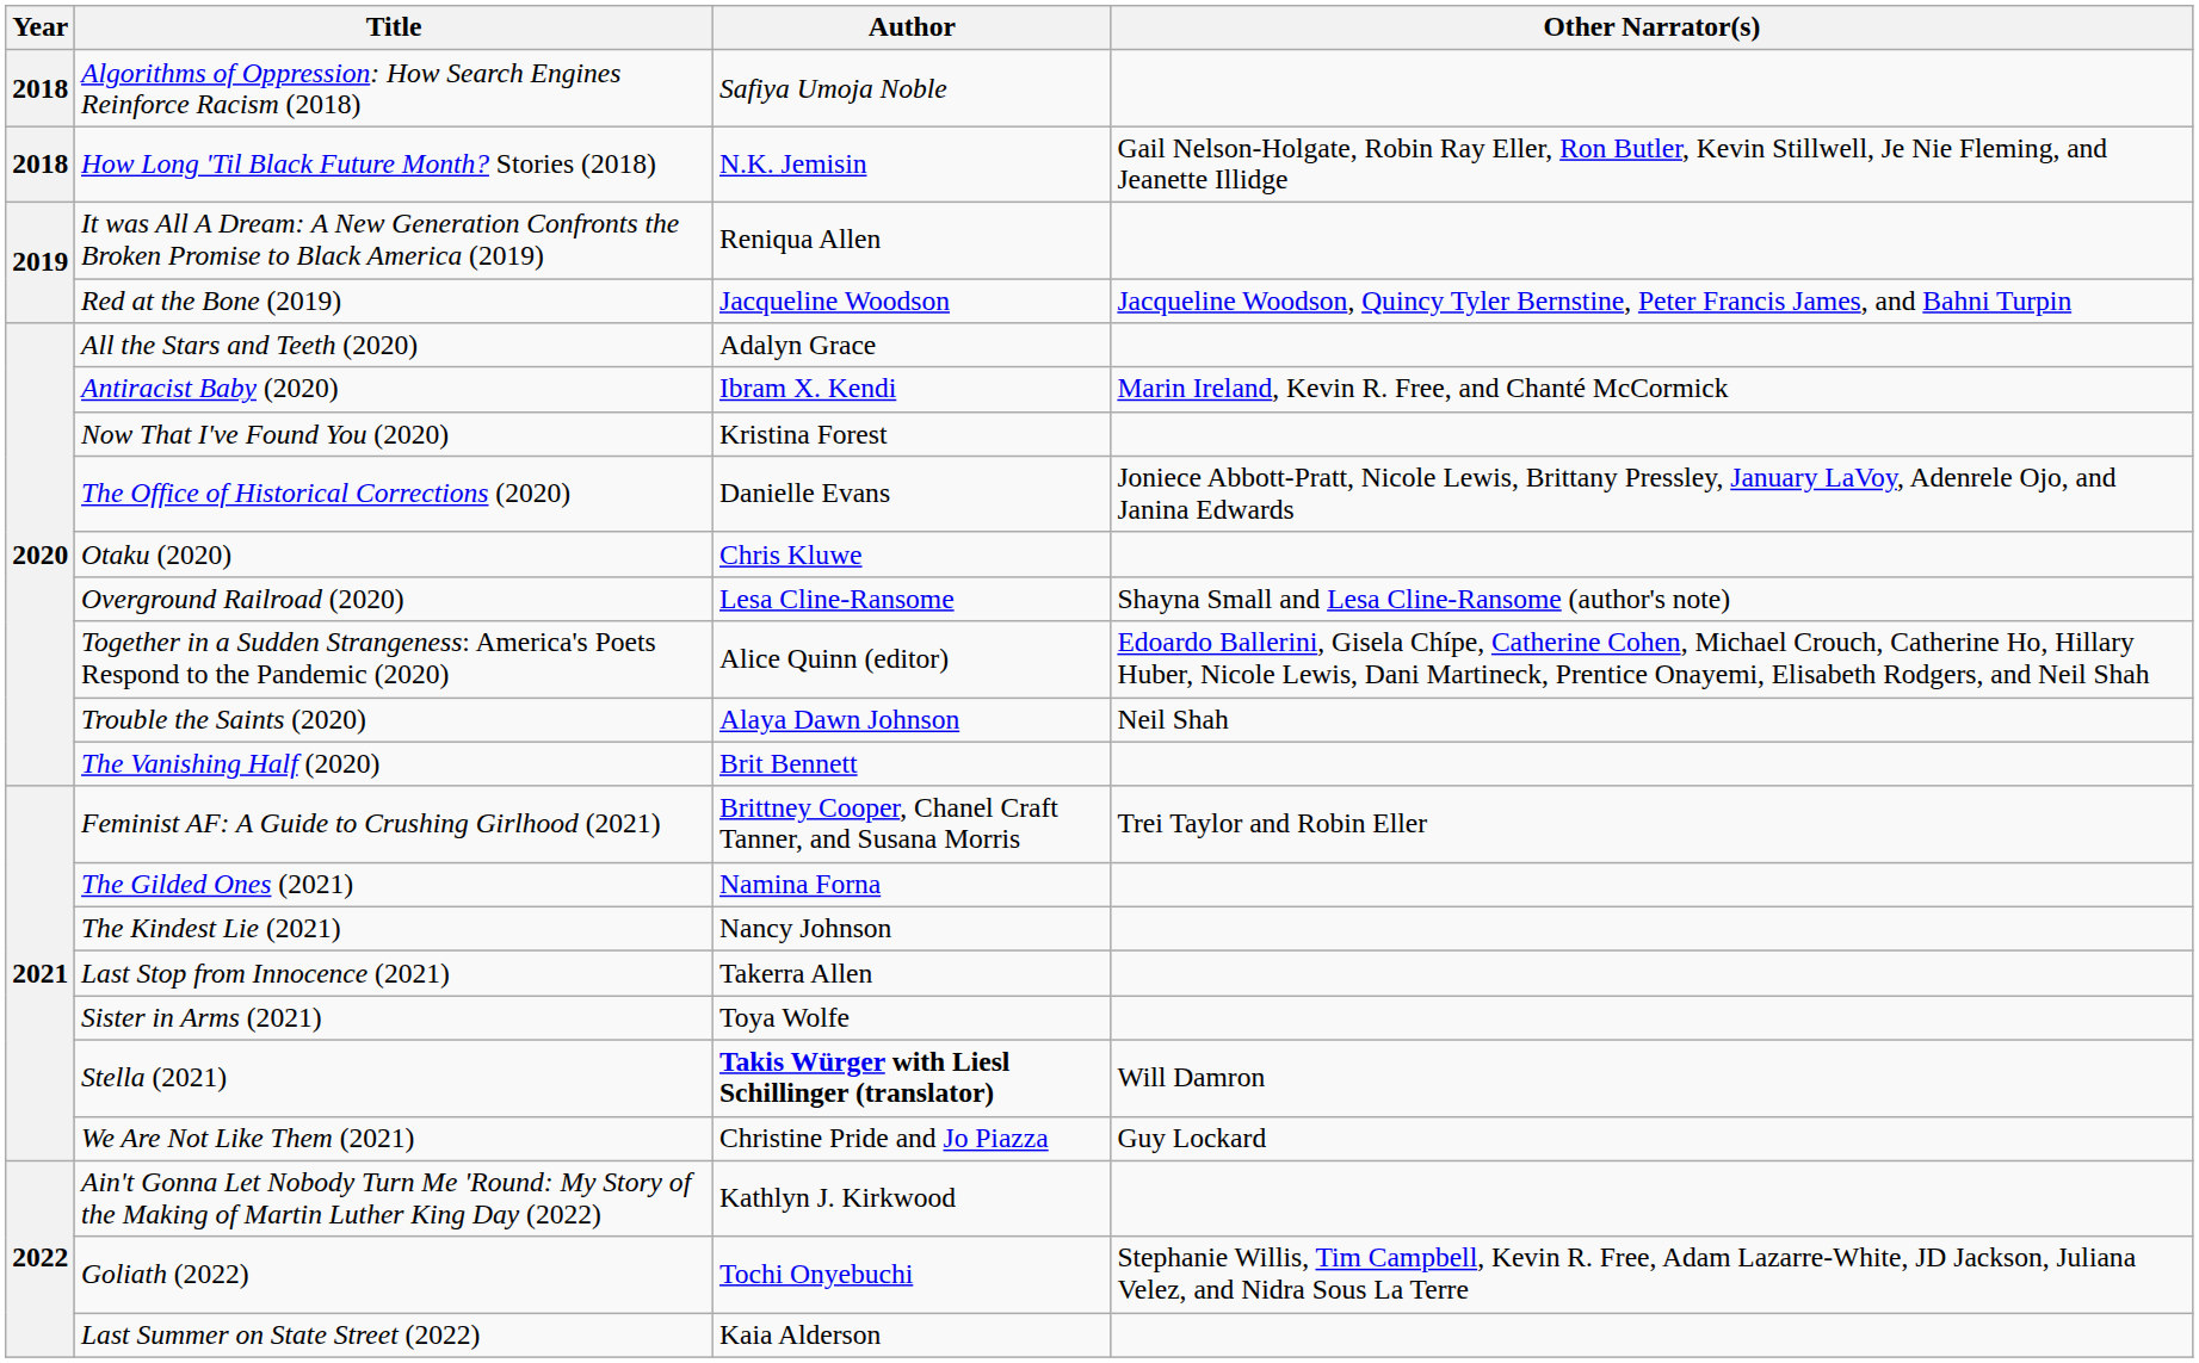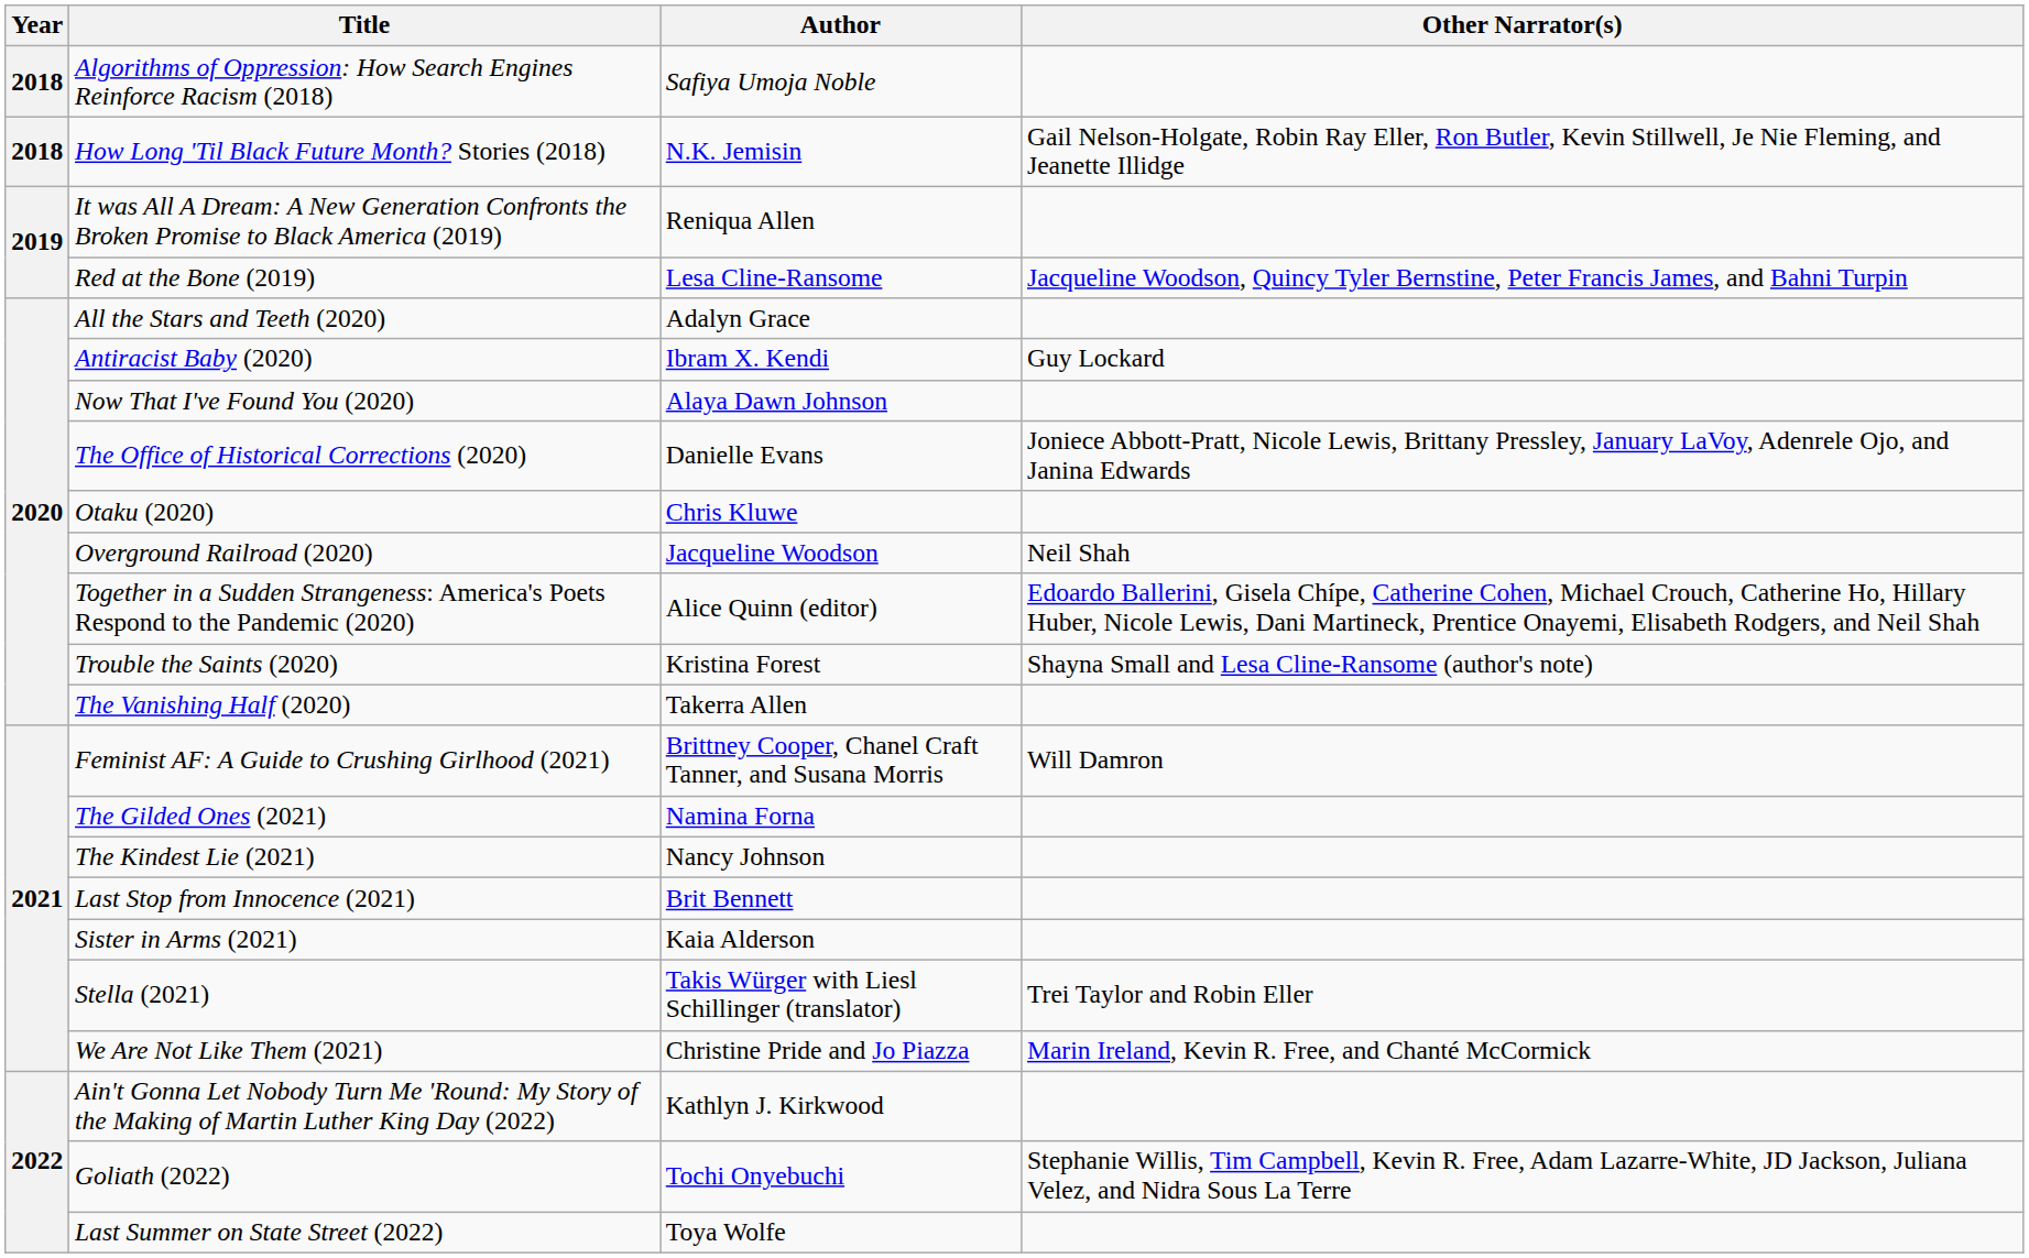Red at the Bone (2019) | Author: Jacqueline Woodson -> Lesa Cline-Ransome
Antiracist Baby (2020) | Other Narrator(s): Marin Ireland, Kevin R. Free, and Chanté McCormick -> Guy Lockard
Now That I've Found You (2020) | Author: Kristina Forest -> Alaya Dawn Johnson
Overground Railroad (2020) | Author: Lesa Cline-Ransome -> Jacqueline Woodson
Overground Railroad (2020) | Other Narrator(s): Shayna Small and Lesa Cline-Ransome (author's note) -> Neil Shah
Trouble the Saints (2020) | Author: Alaya Dawn Johnson -> Kristina Forest
Trouble the Saints (2020) | Other Narrator(s): Neil Shah -> Shayna Small and Lesa Cline-Ransome (author's note)
The Vanishing Half (2020) | Author: Brit Bennett -> Takerra Allen
Feminist AF: A Guide to Crushing Girlhood (2021) | Other Narrator(s): Trei Taylor and Robin Eller -> Will Damron
Last Stop from Innocence (2021) | Author: Takerra Allen -> Brit Bennett
Sister in Arms (2021) | Author: Toya Wolfe -> Kaia Alderson
Stella (2021) | Author: bold -> normal
Stella (2021) | Other Narrator(s): Will Damron -> Trei Taylor and Robin Eller
We Are Not Like Them (2021) | Other Narrator(s): Guy Lockard -> Marin Ireland, Kevin R. Free, and Chanté McCormick
Last Summer on State Street (2022) | Author: Kaia Alderson -> Toya Wolfe
